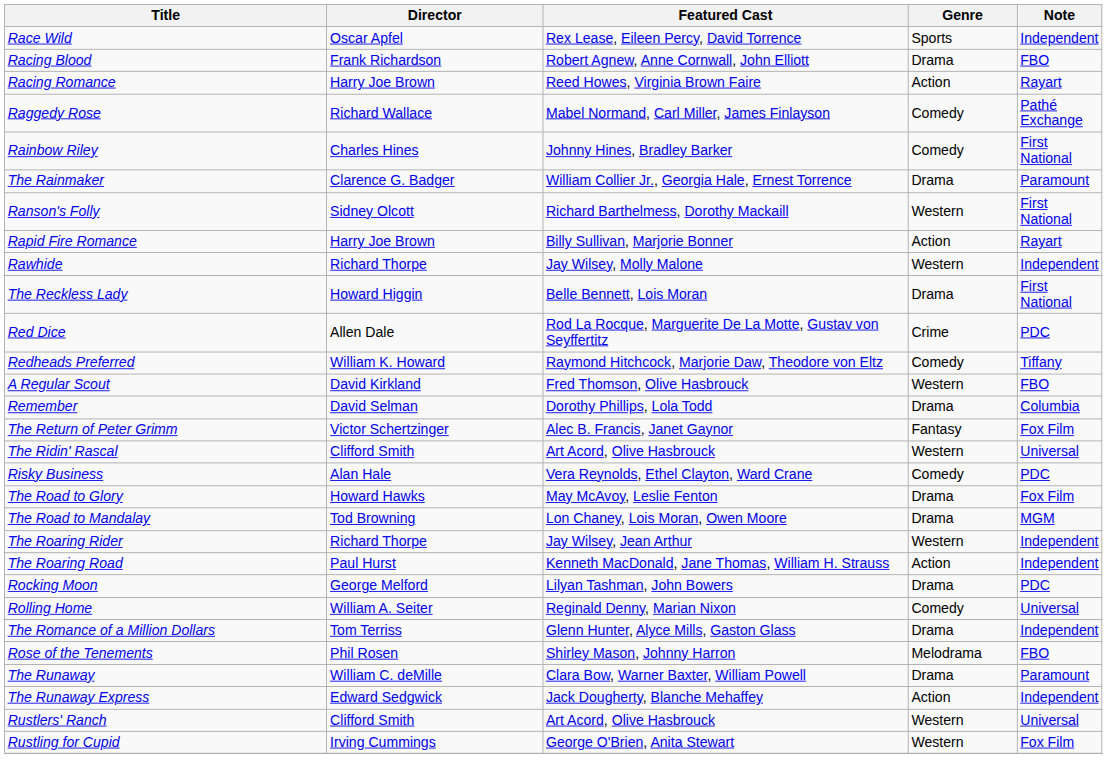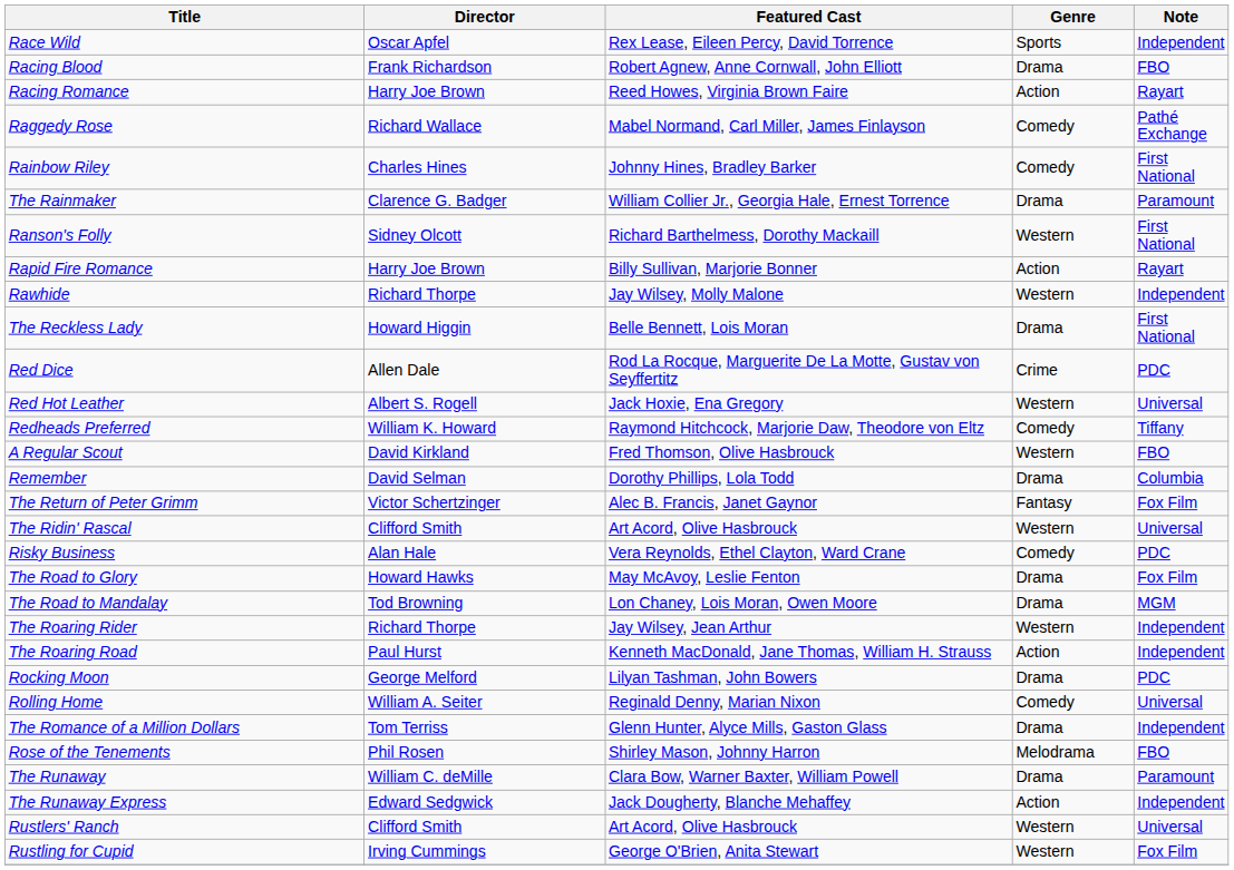+ row: Red Hot Leather | Albert S. Rogell | Jack Hoxie, Ena Gregory | Western | Universal
